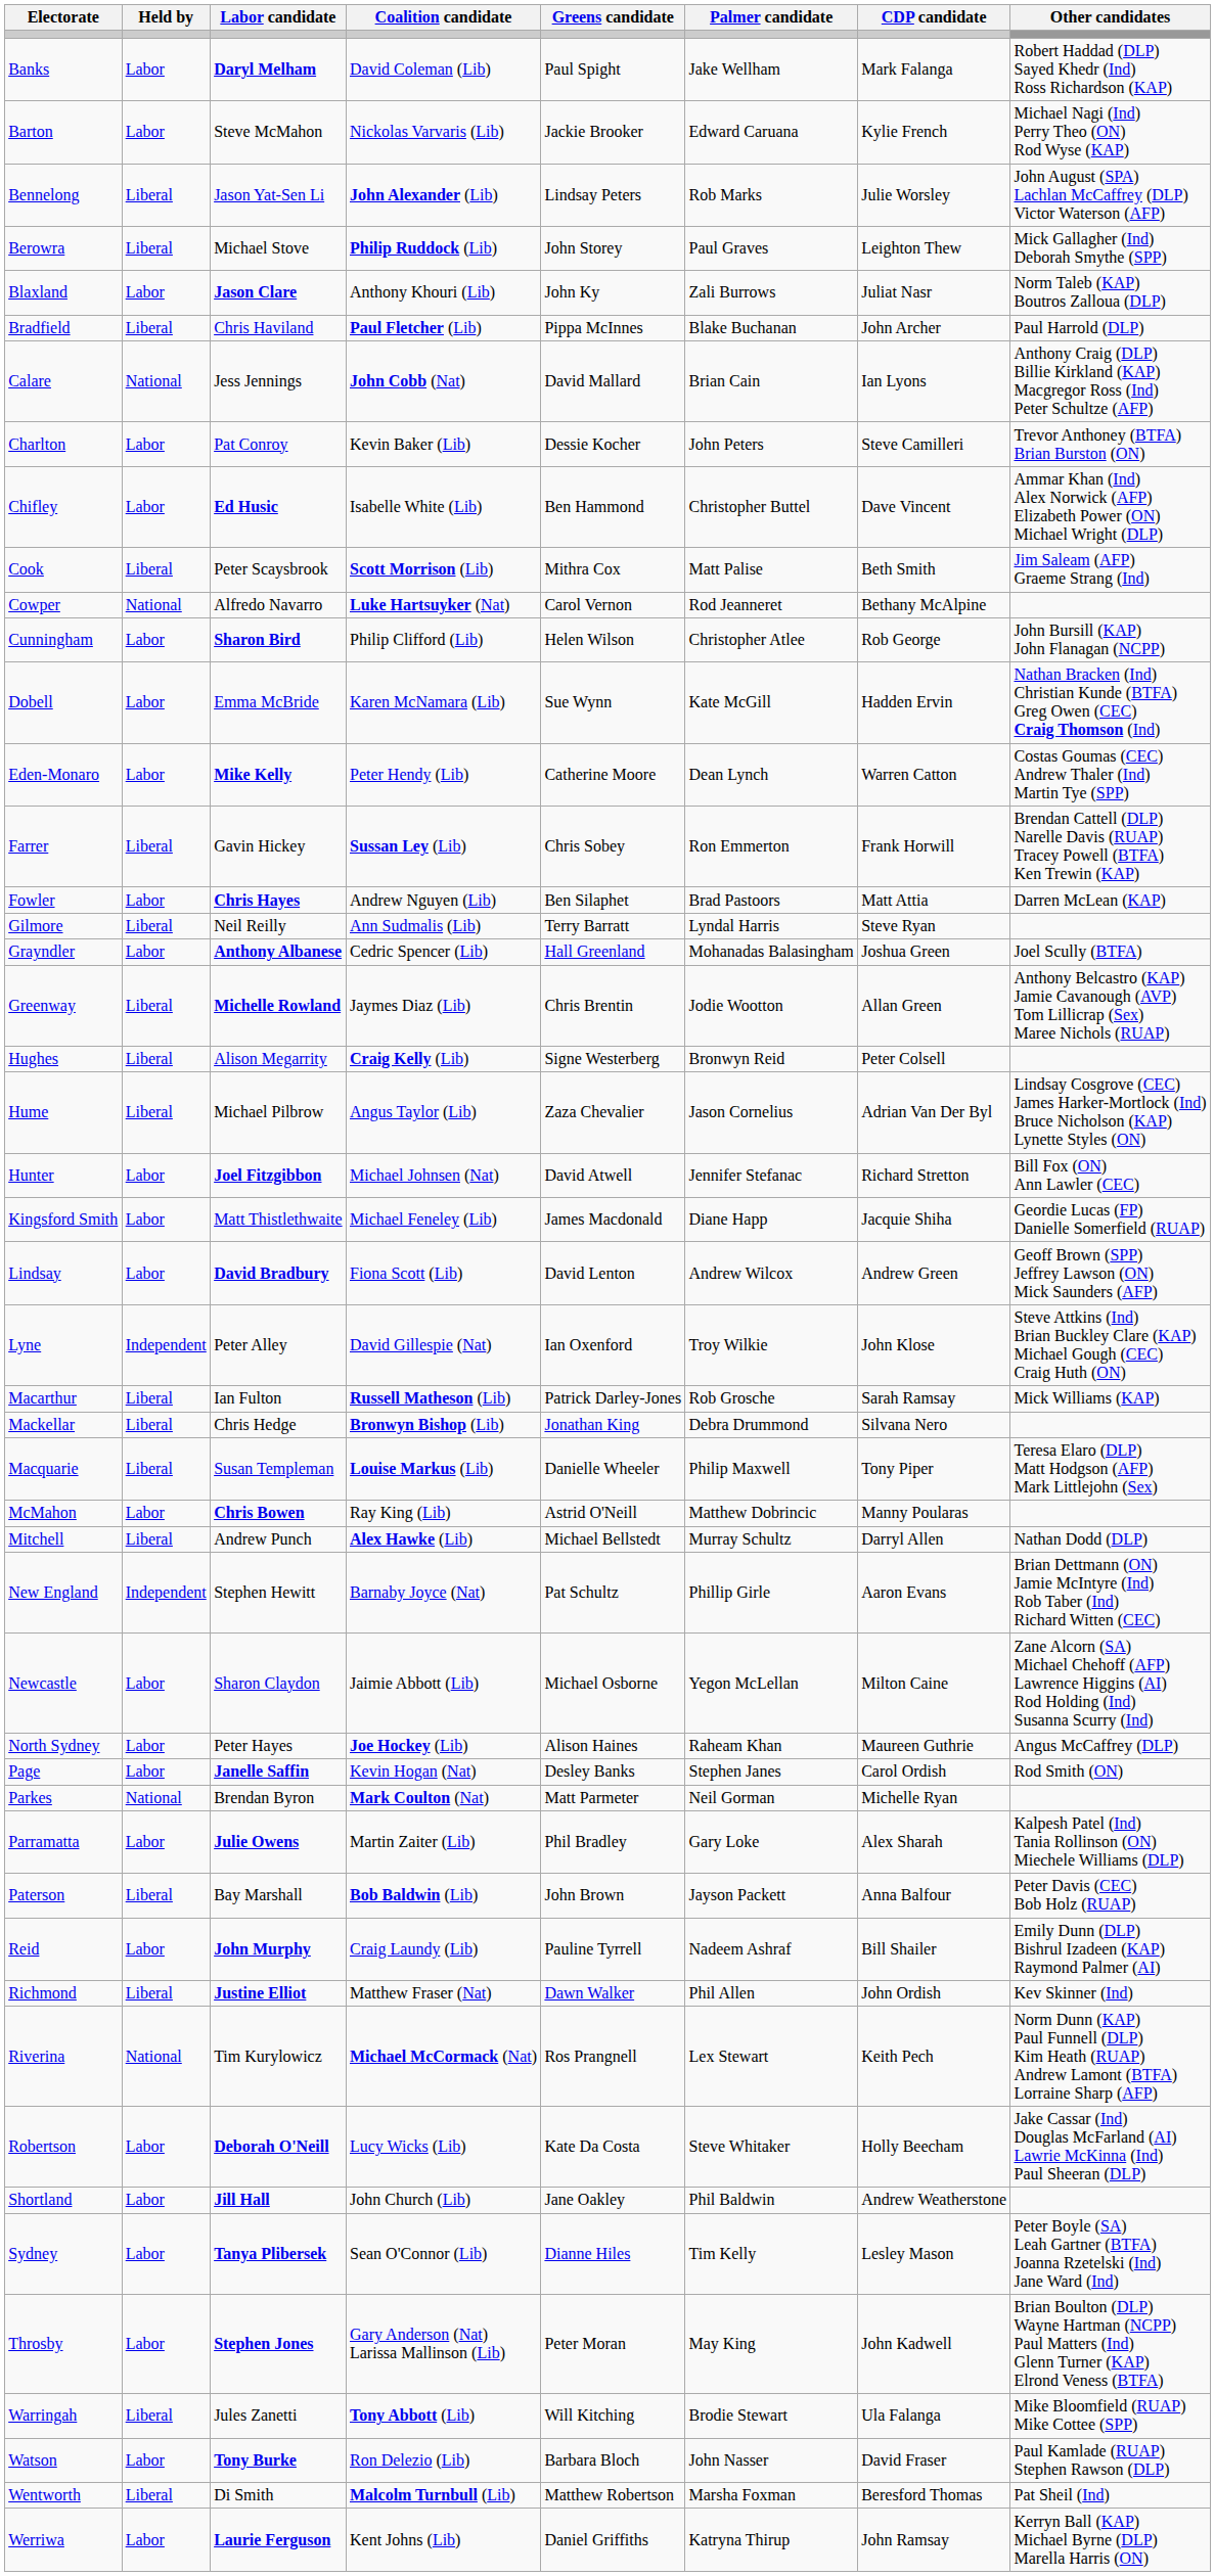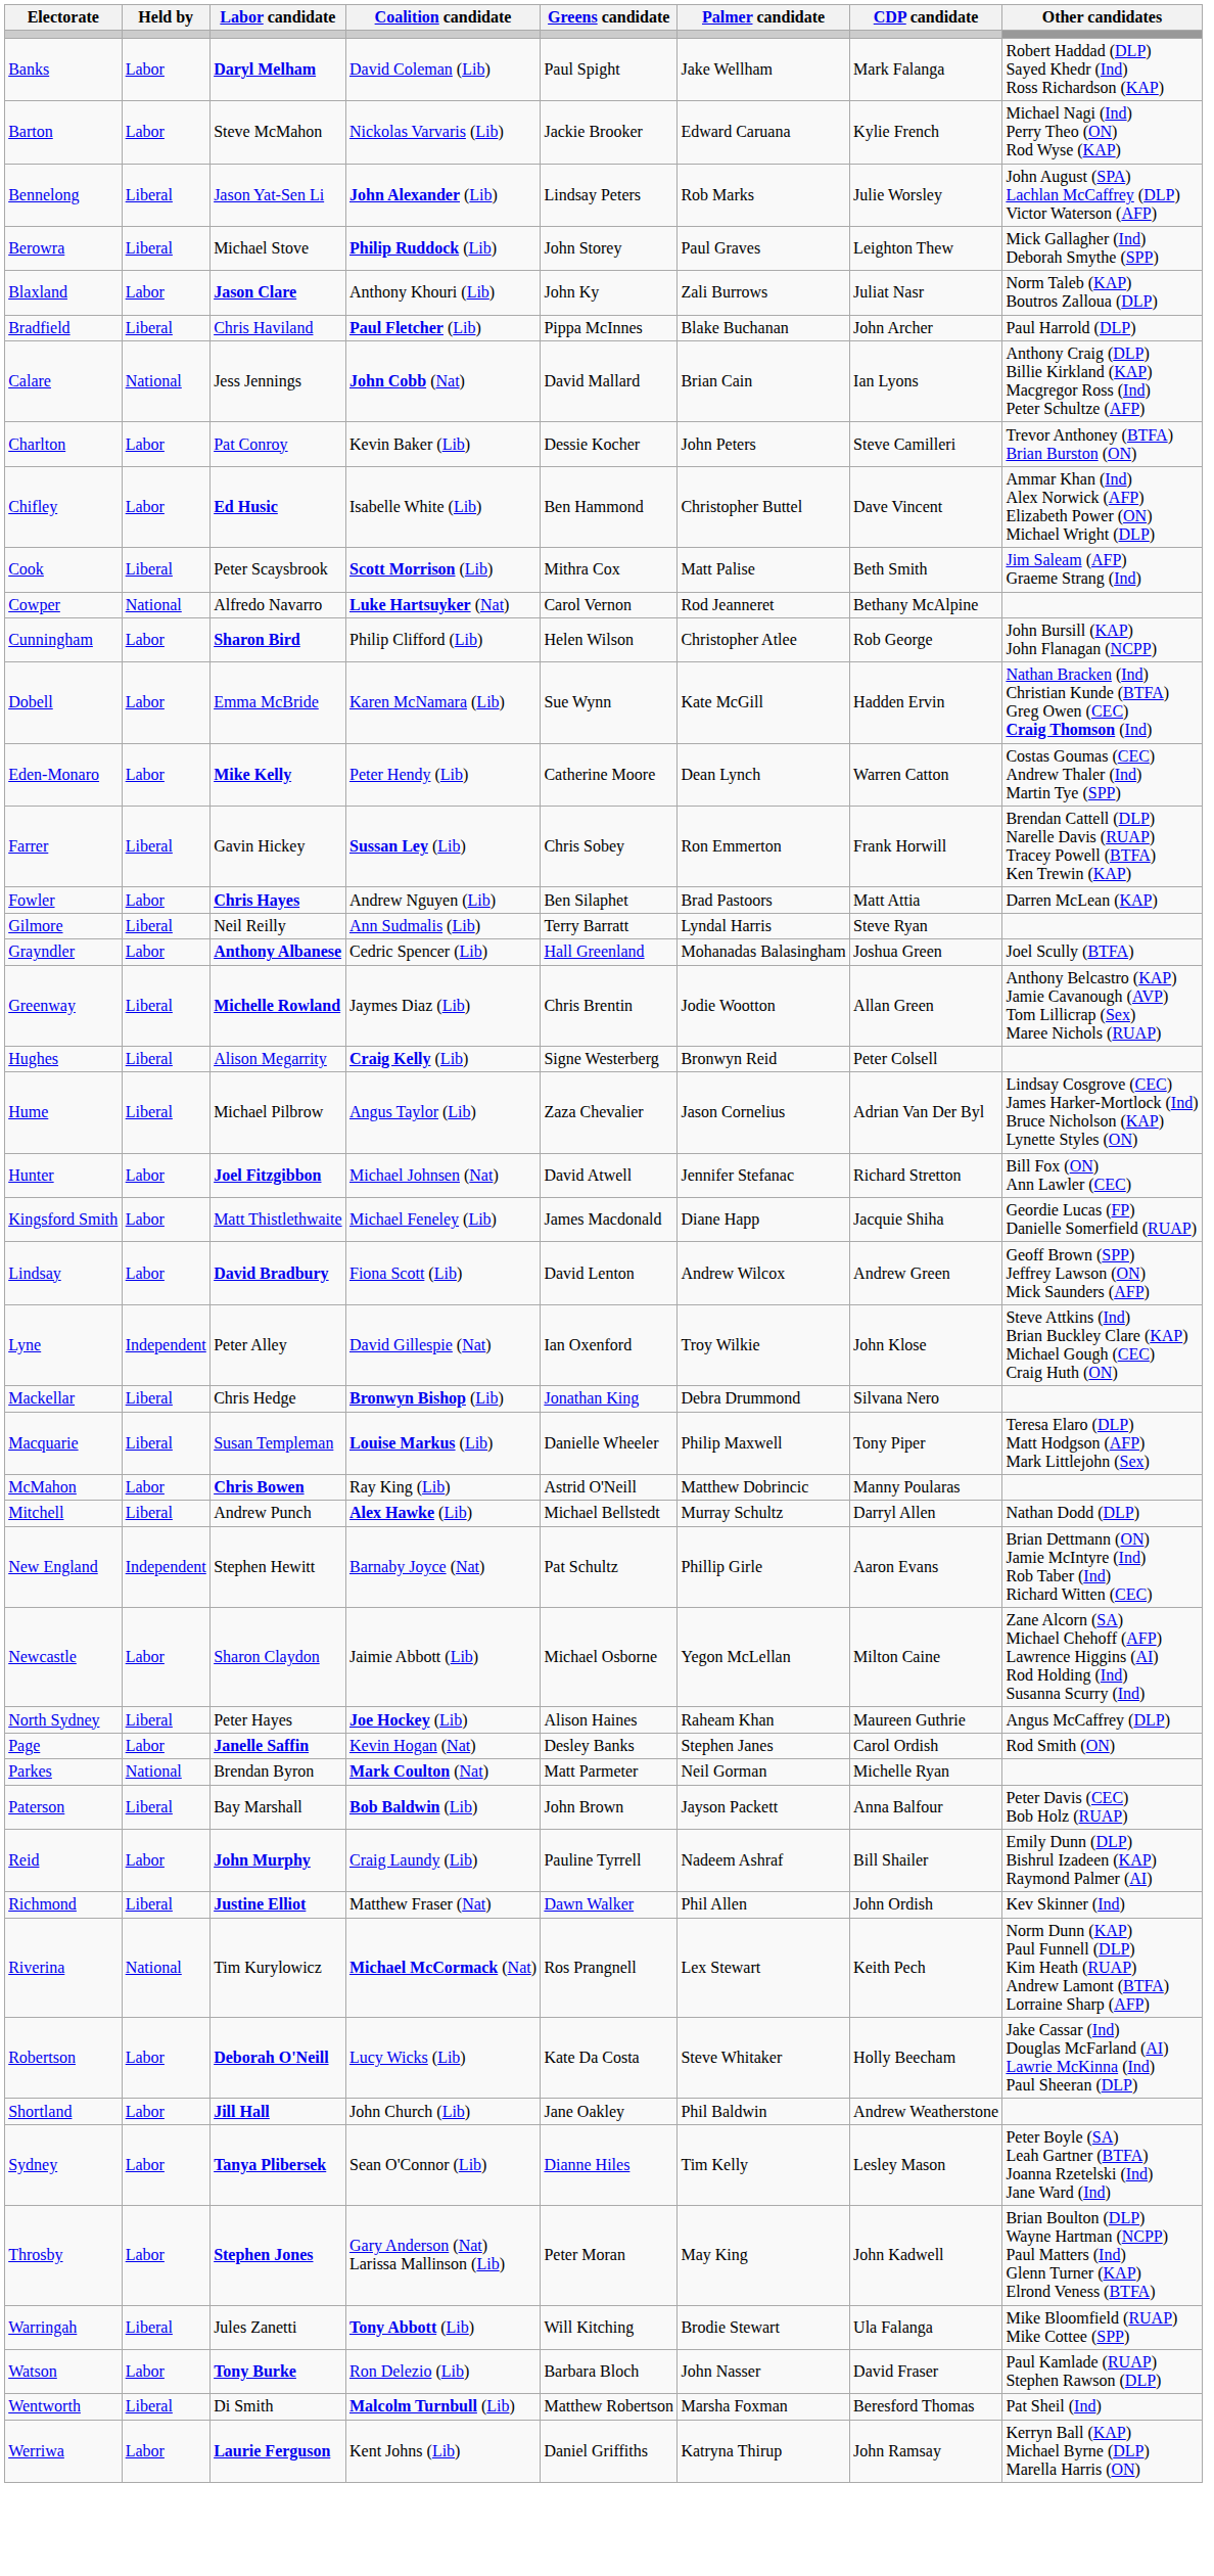- row: Macarthur | Liberal | Ian Fulton | Russell Matheson (Lib) | Patrick Darley-Jones | Rob Grosche | Sarah Ramsay | Mick Williams (KAP)
North Sydney | Held by: Labor -> Liberal
- row: Parramatta | Labor | Julie Owens | Martin Zaiter (Lib) | Phil Bradley | Gary Loke | Alex Sharah | Kalpesh Patel (Ind) Tania Rollinson (ON) Miechele Williams (DLP)
